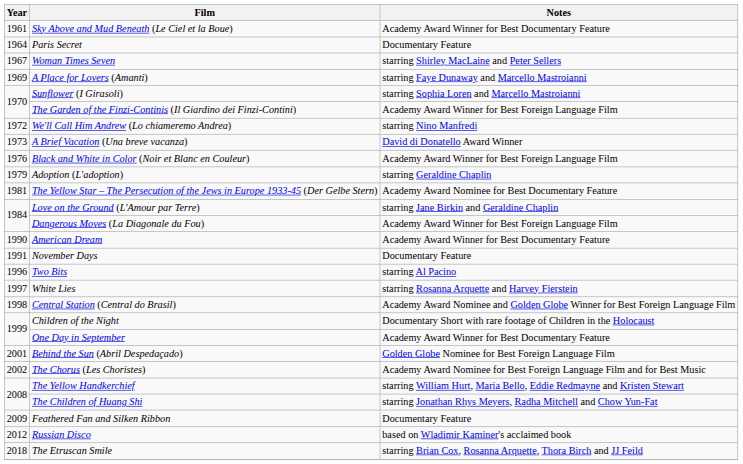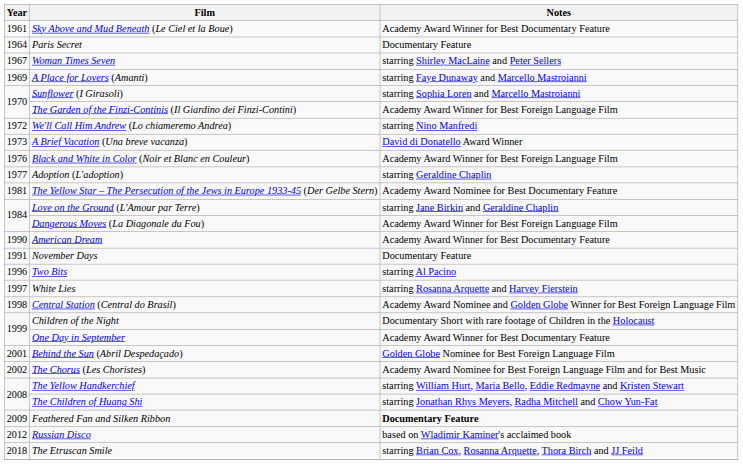Adoption (L'adoption) | Year: 1979 -> 1977
Feathered Fan and Silken Ribbon | Notes: normal -> bold
